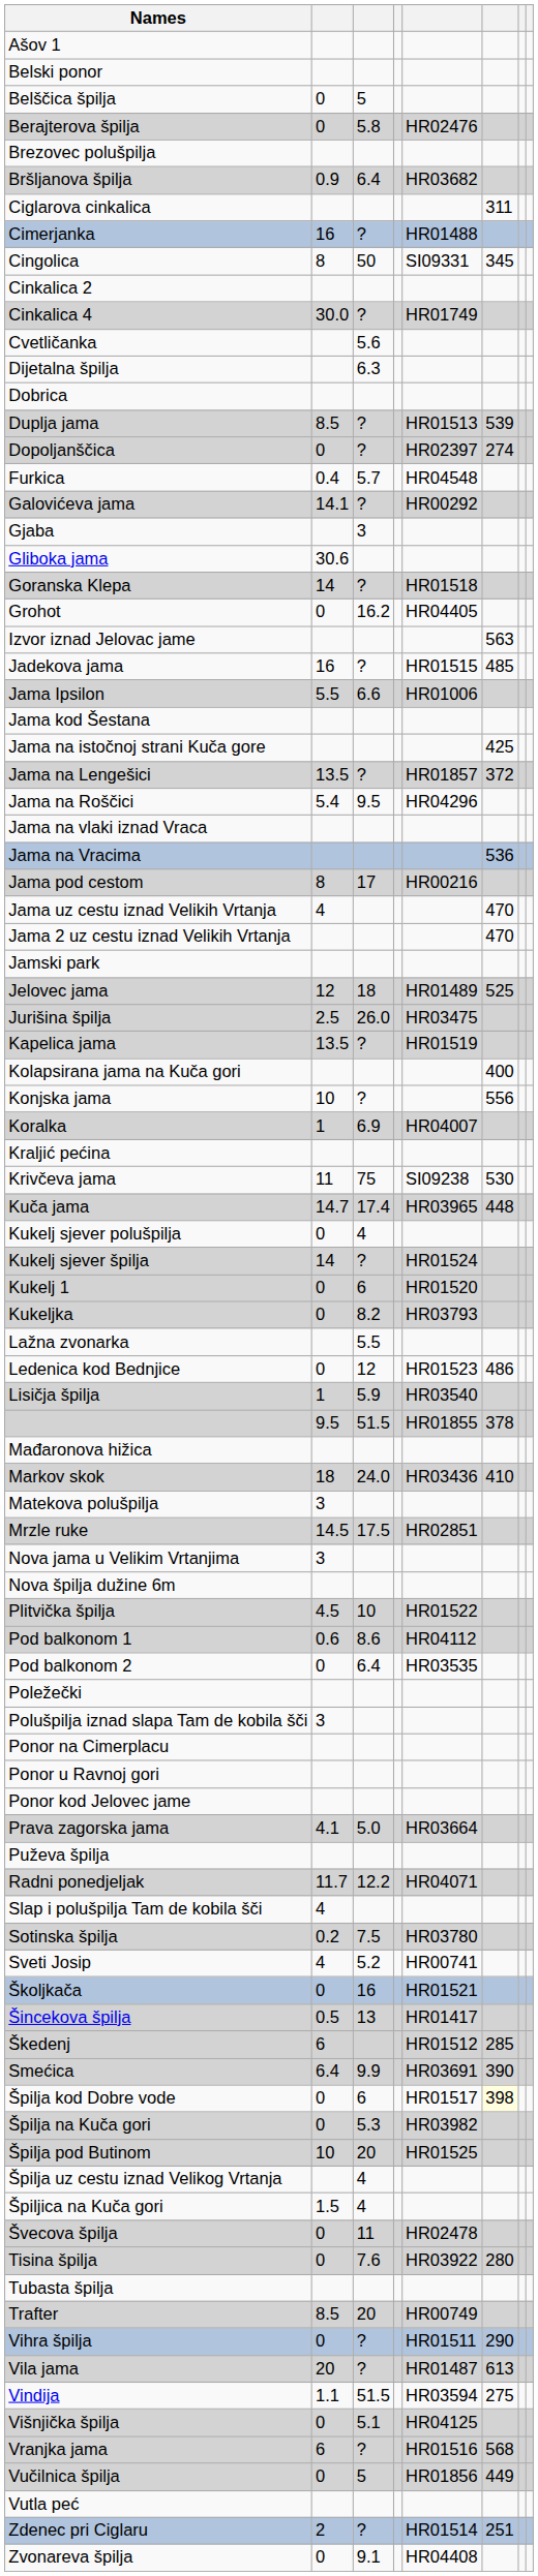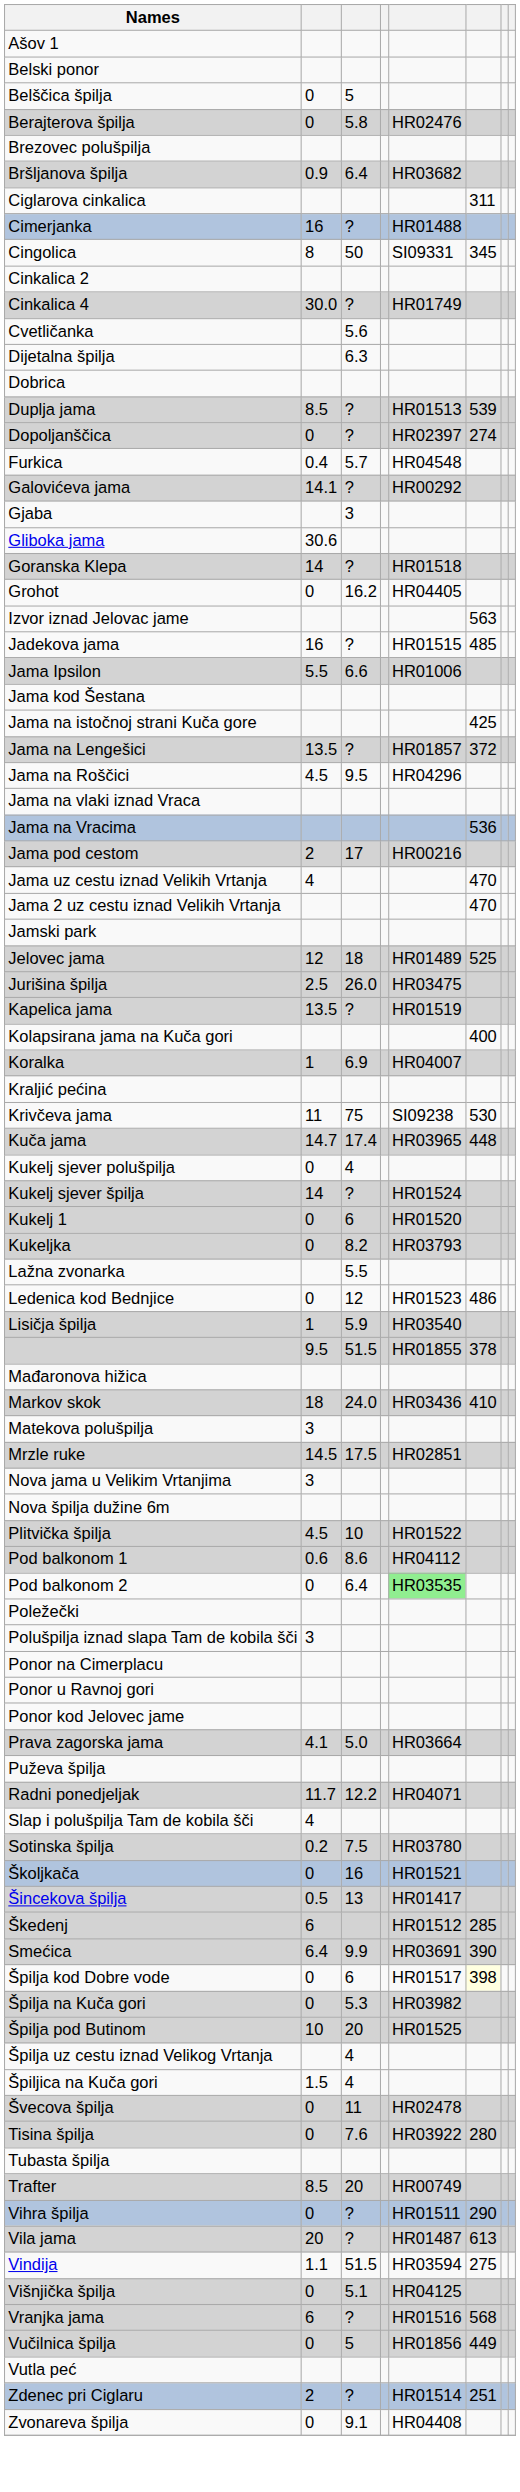Jama na Roščici | column 2: 5.4 -> 4.5
Jama pod cestom | column 2: 8 -> 2
- row: Konjska jama | 10 | ? | 556
Pod balkonom 2 | column 5: no background -> lightgreen background
- row: Sveti Josip | 4 | 5.2 | HR00741
